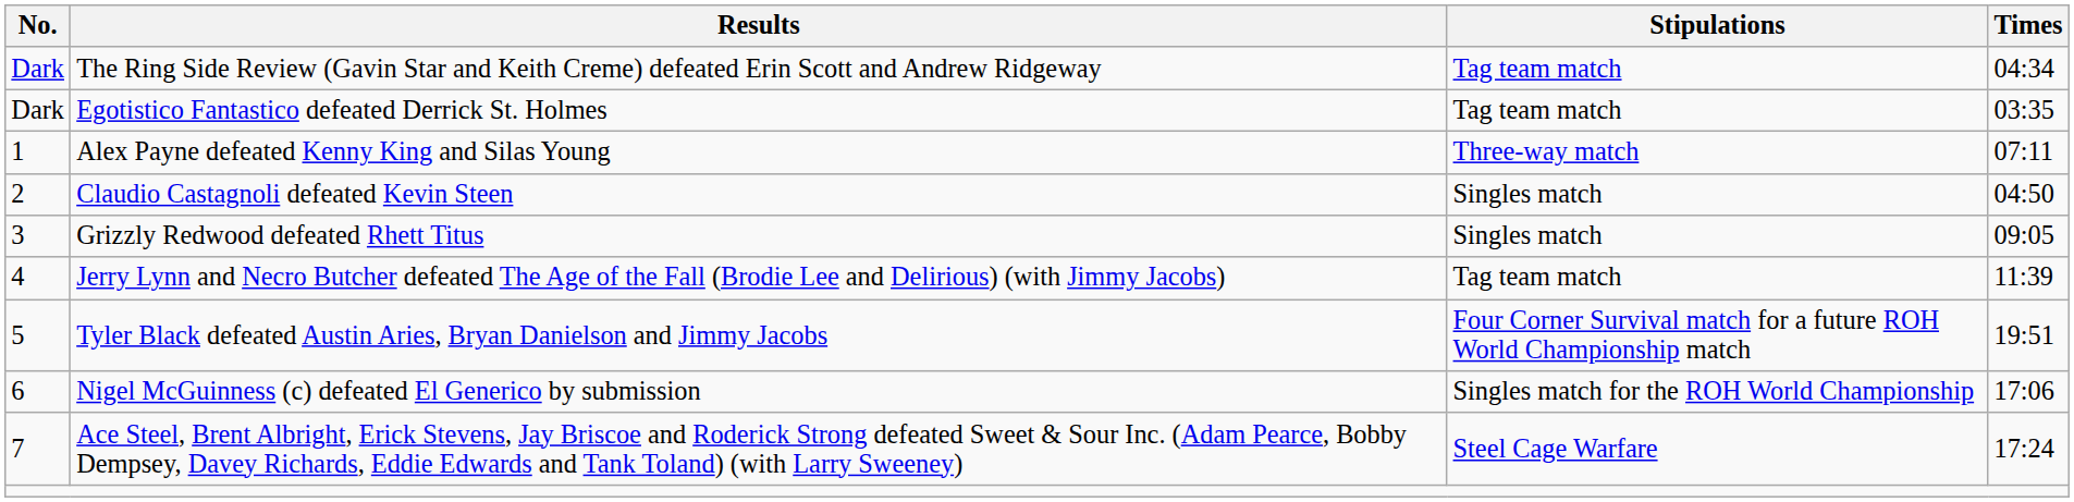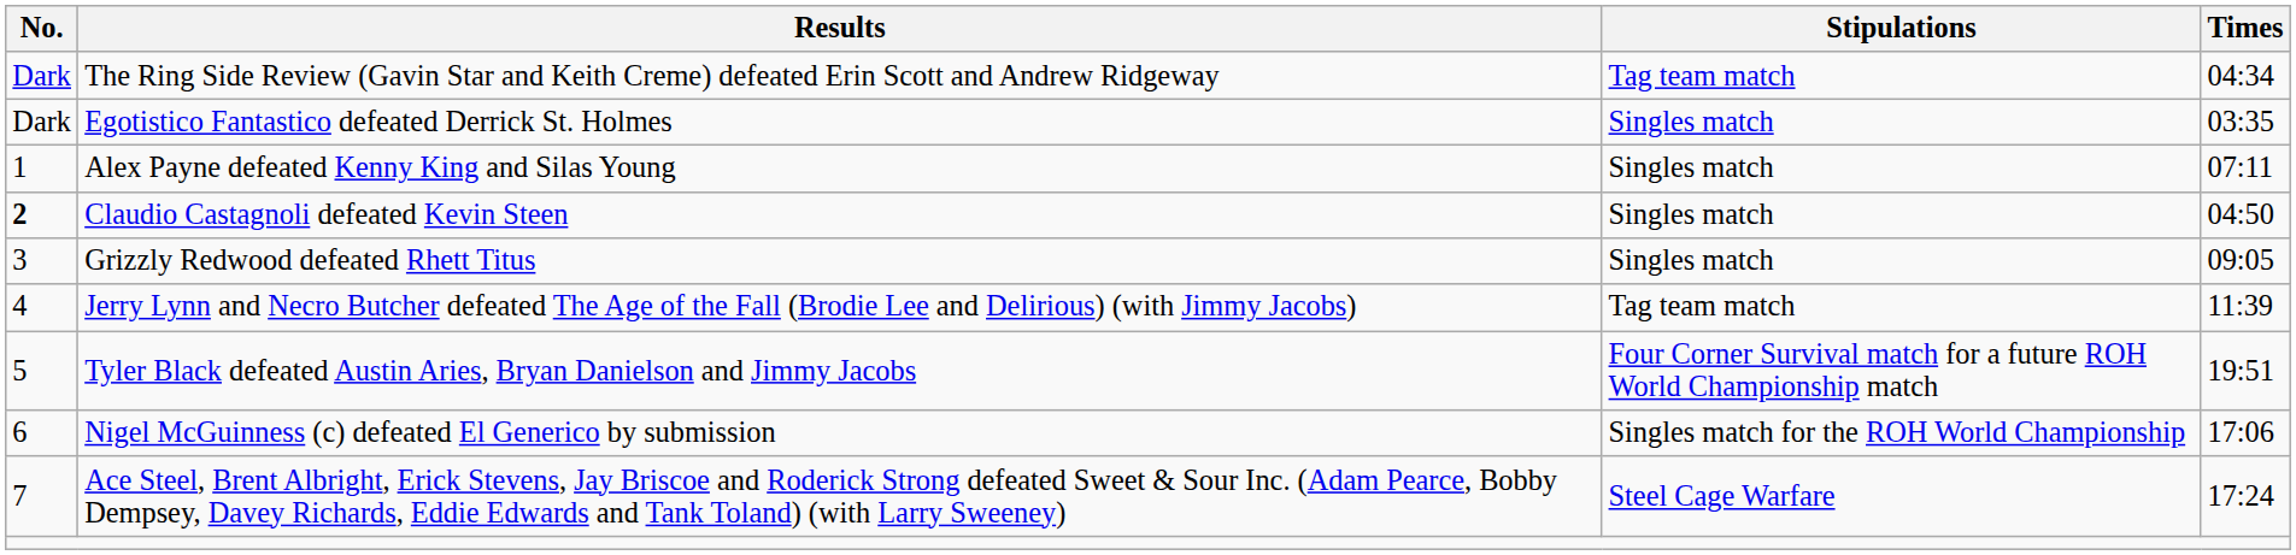Egotistico Fantastico defeated Derrick St. Holmes | Stipulations: Tag team match -> Singles match
Alex Payne defeated Kenny King and Silas Young | Stipulations: Three-way match -> Singles match
Claudio Castagnoli defeated Kevin Steen | No.: normal -> bold
